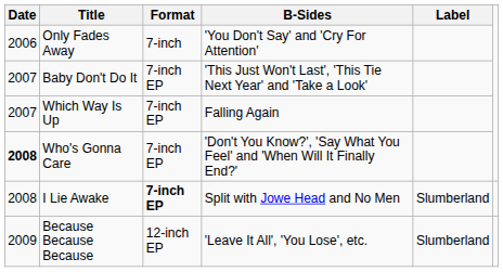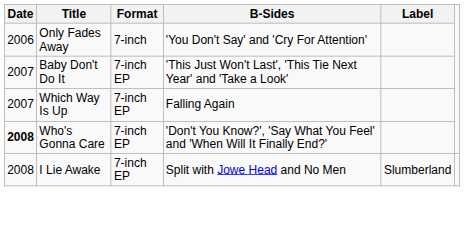I Lie Awake | Format: bold -> normal
- row: 2009 | Because Because Because | 12-inch EP | 'Leave It All', 'You Lose', etc. | Slumberland
